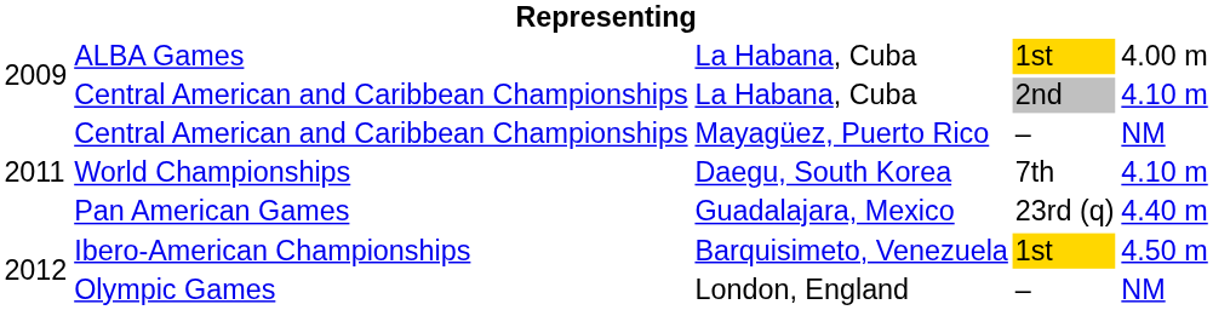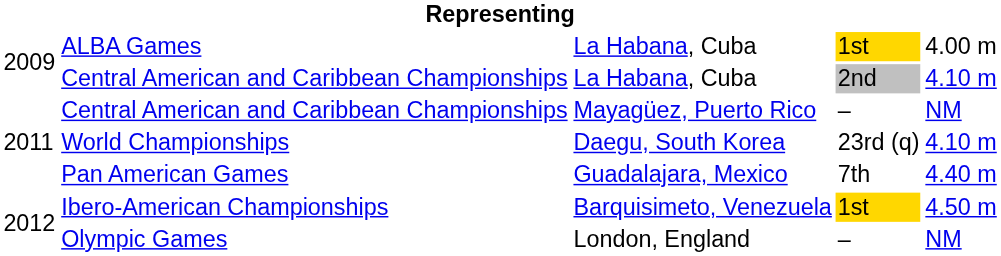World Championships | column 4: 7th -> 23rd (q)
Pan American Games | column 4: 23rd (q) -> 7th
